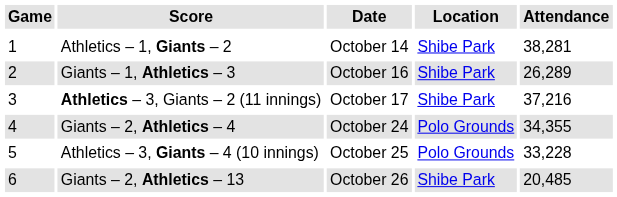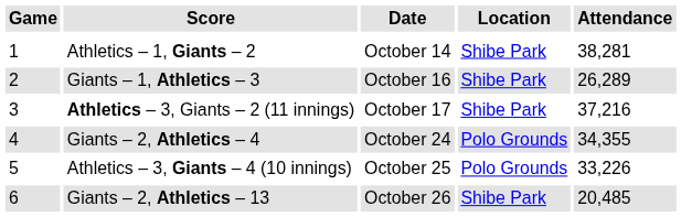Athletics – 3, Giants – 4 (10 innings) | Attendance: 33,228 -> 33,226
